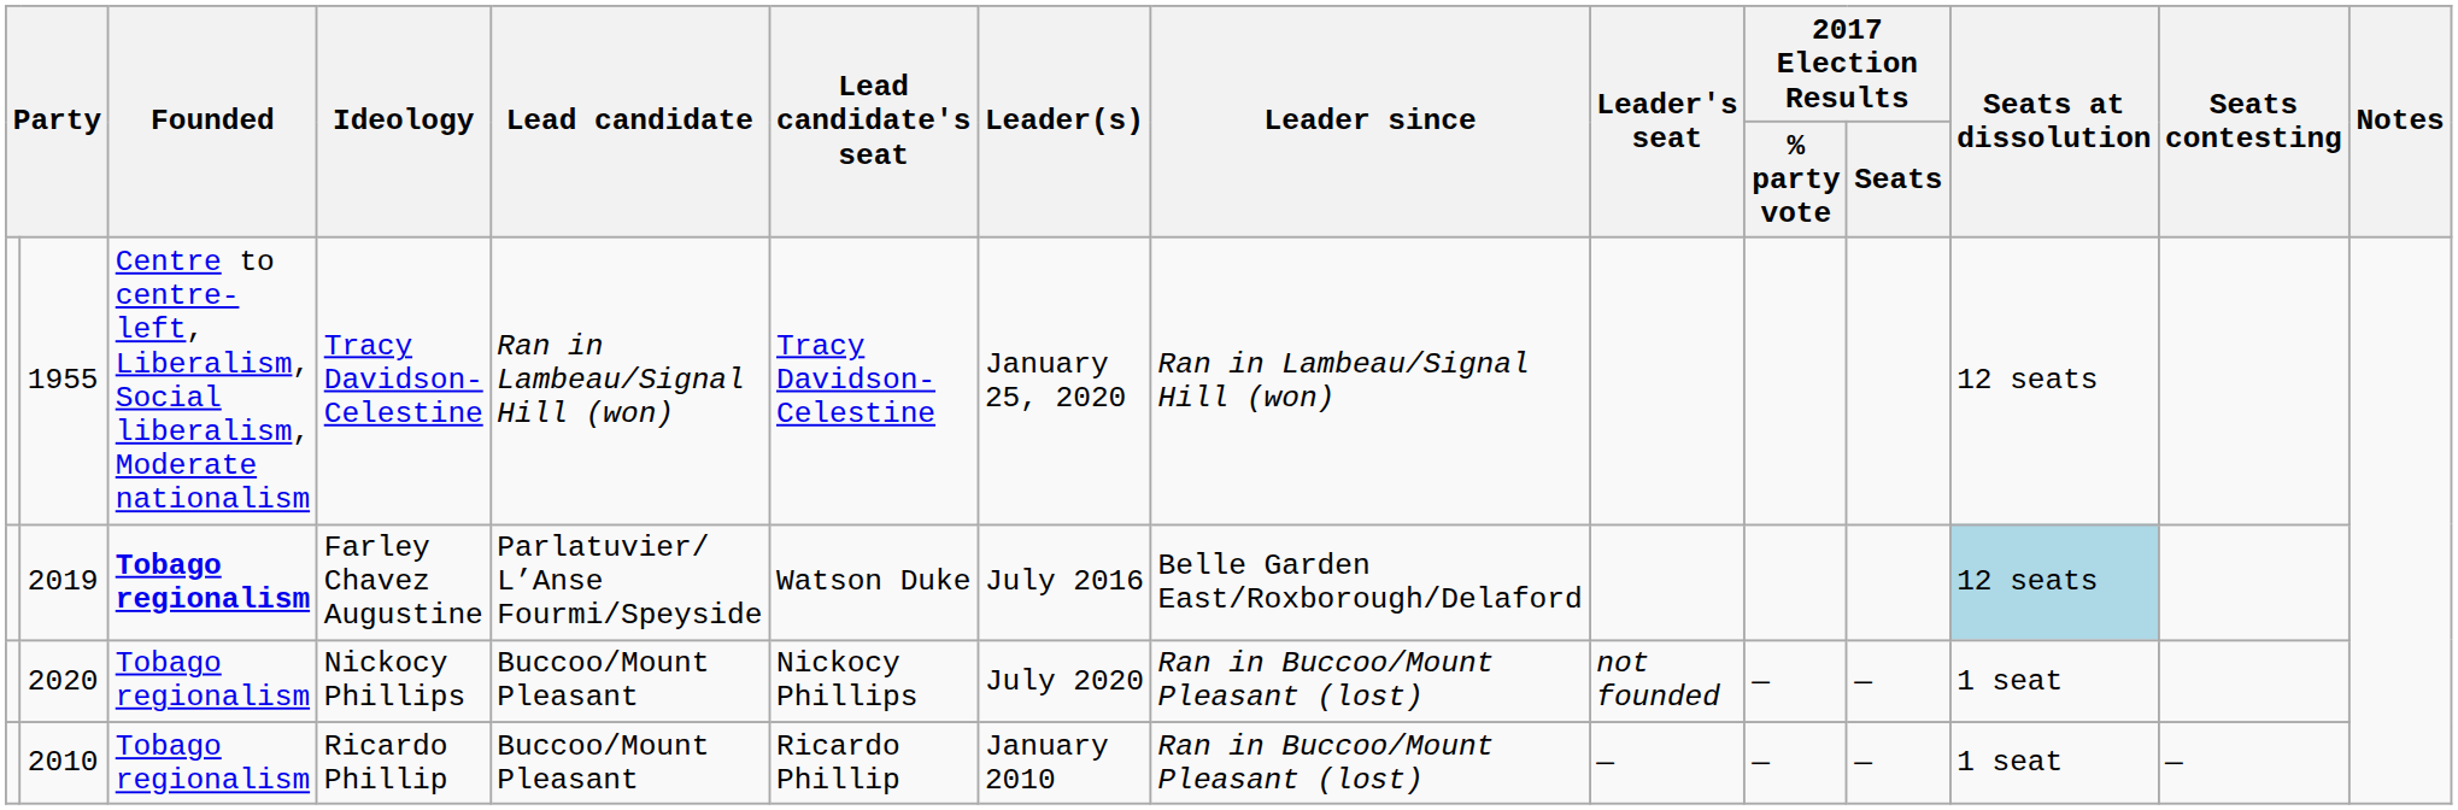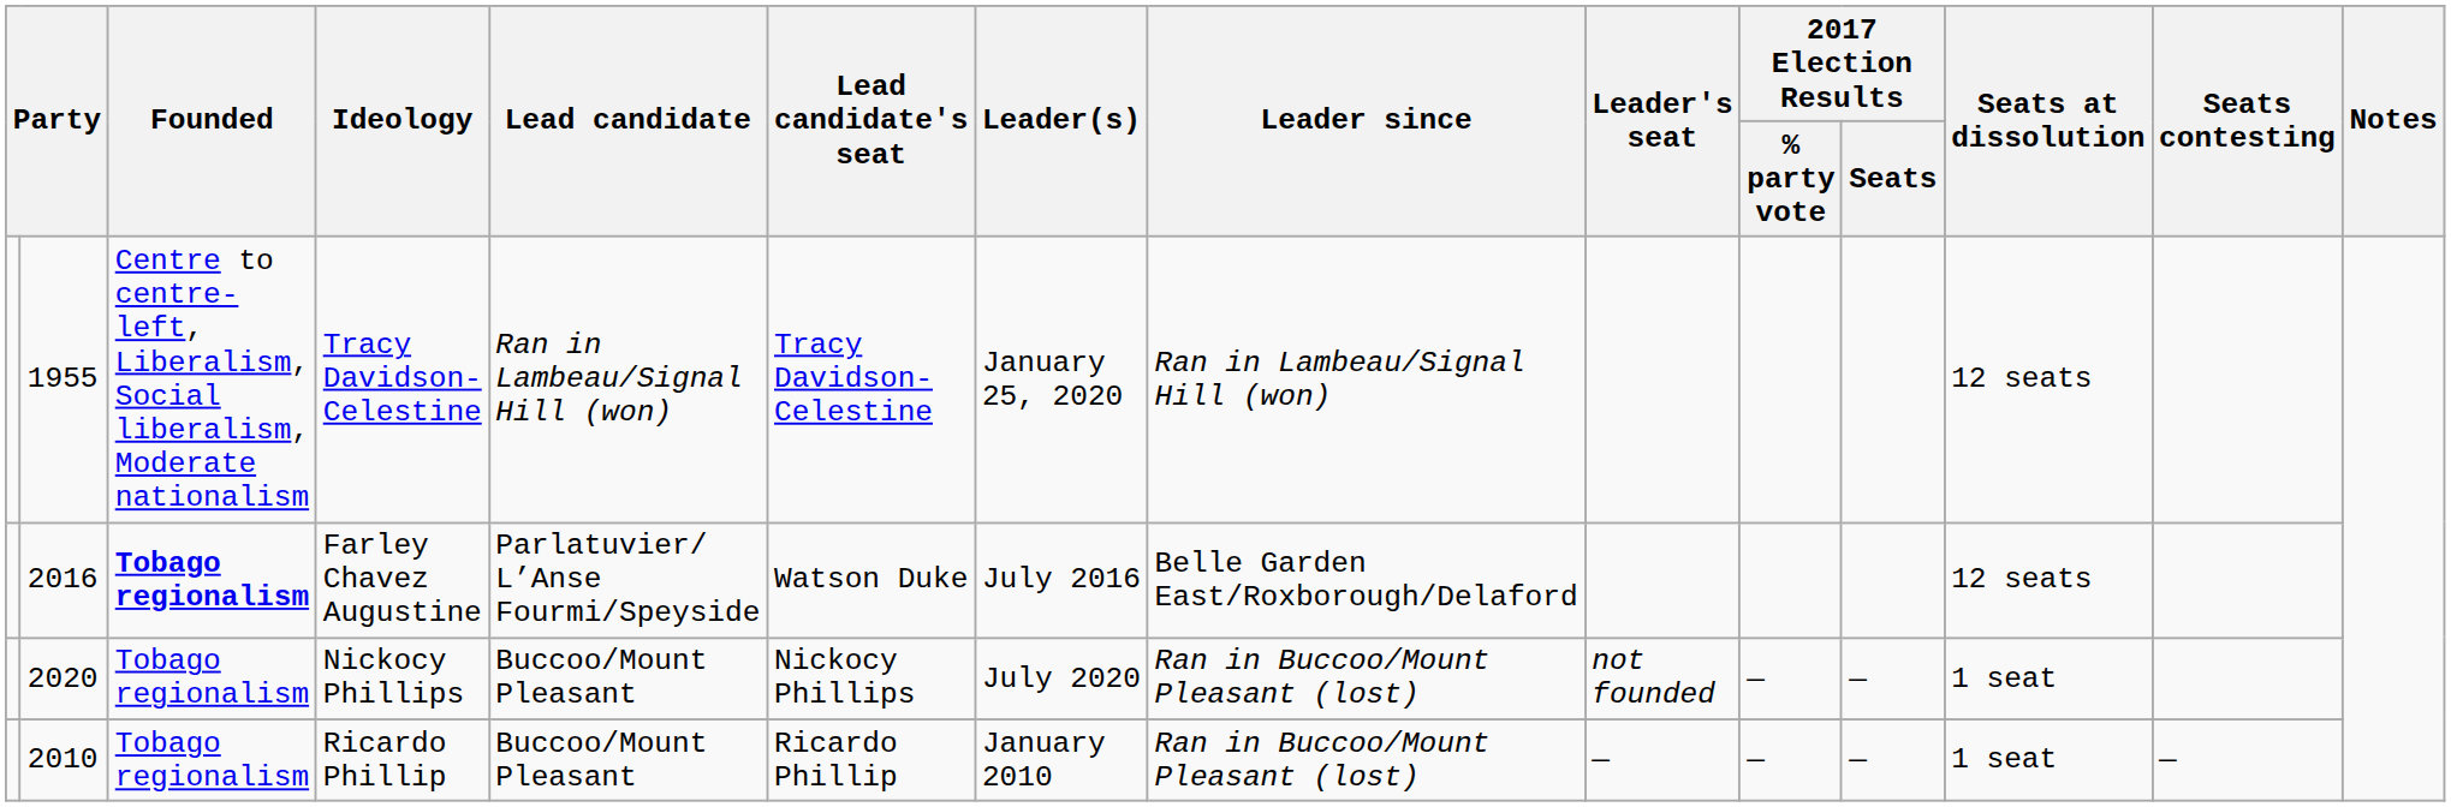Farley Chavez Augustine | column 2: 2019 -> 2016
Farley Chavez Augustine | Seats at dissolution: lightblue background -> no background
